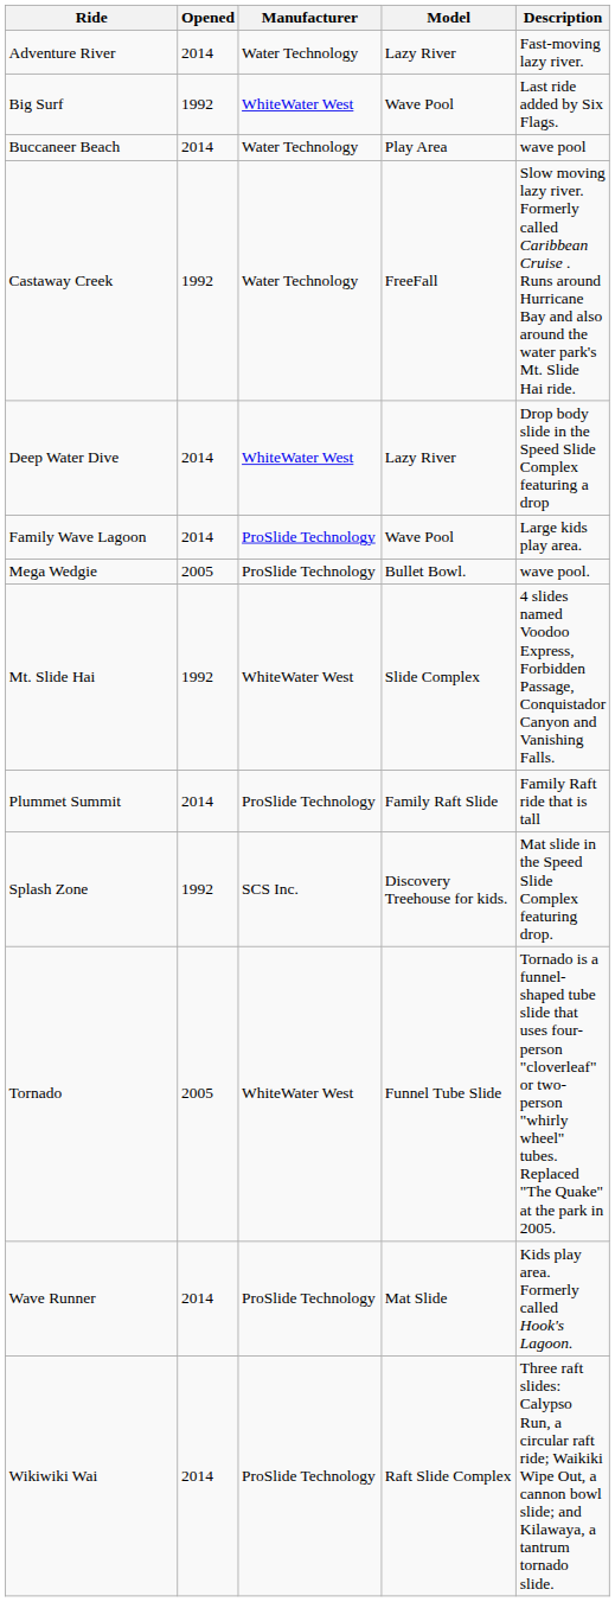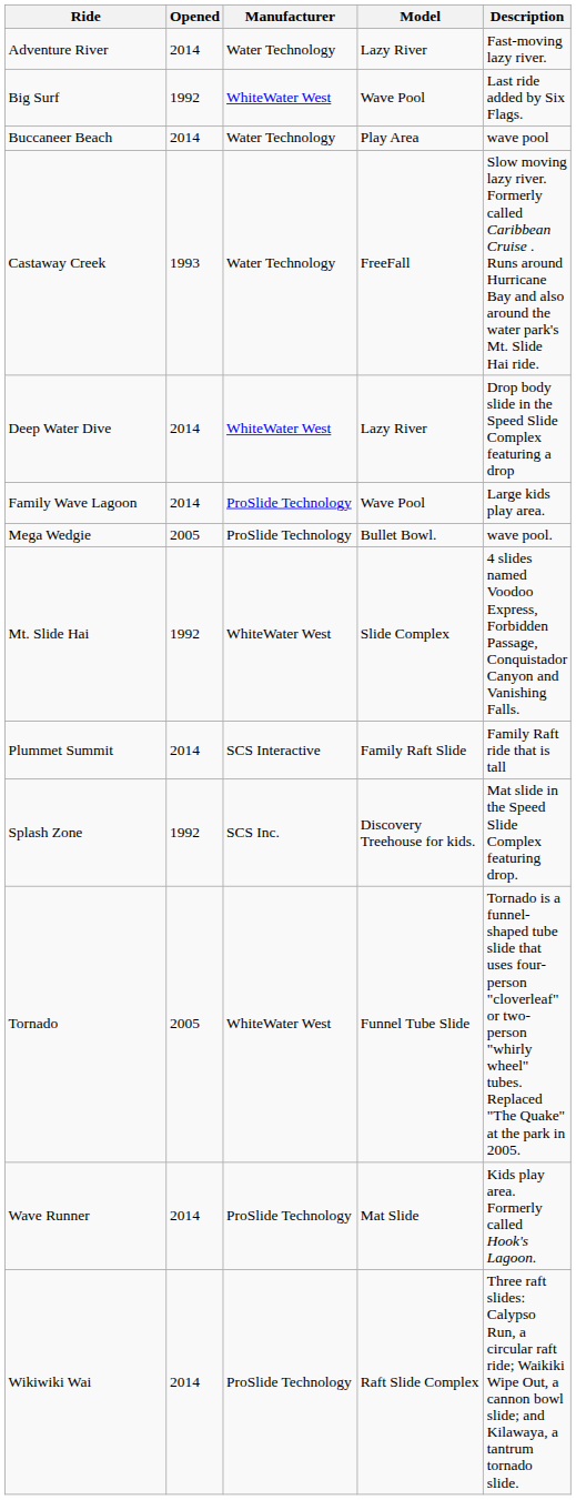Castaway Creek | Opened: 1992 -> 1993
Plummet Summit | Manufacturer: ProSlide Technology -> SCS Interactive
